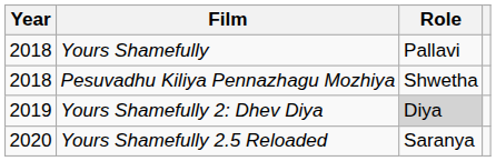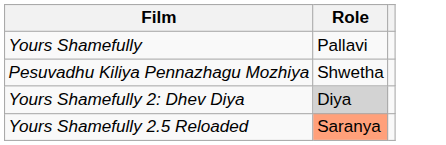- column: Year | 2018 | 2018 | 2019 | 2020
Yours Shamefully 2.5 Reloaded | Role: no background -> lightsalmon background
